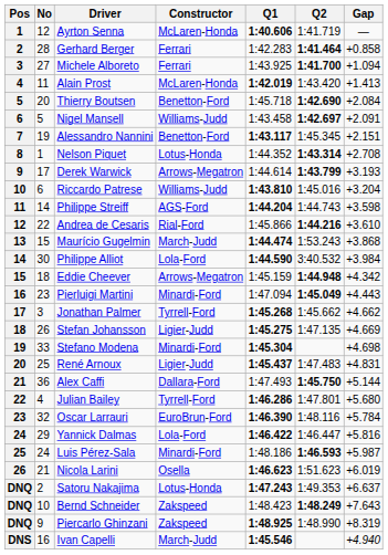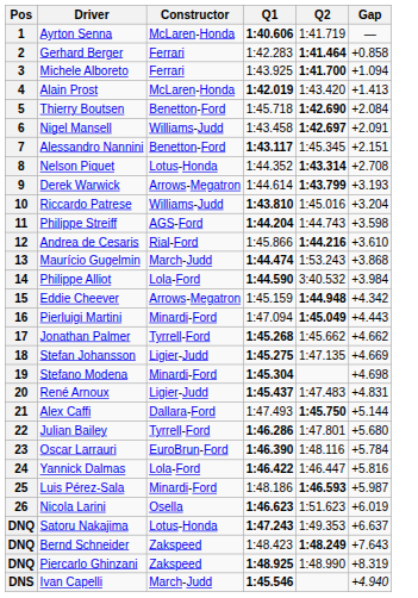- column: No | 12 | 28 | 27 | 11 | 20 | 5 | 19 | 1 | 17 | 6 | 14 | 22 | 15 | 30 | 18 | 23 | 3 | 26 | 33 | 25 | 36 | 4 | 32 | 29 | 24 | 21 | 2 | 10 | 9 | 16
